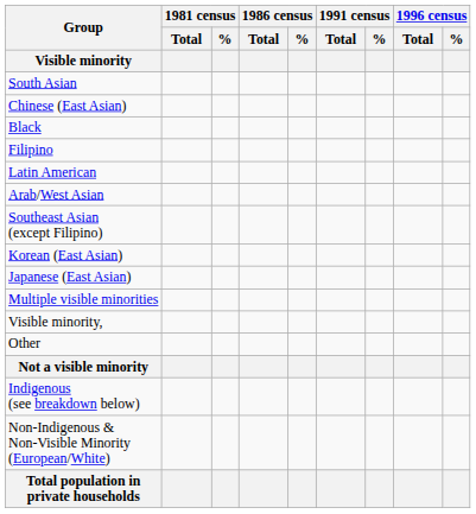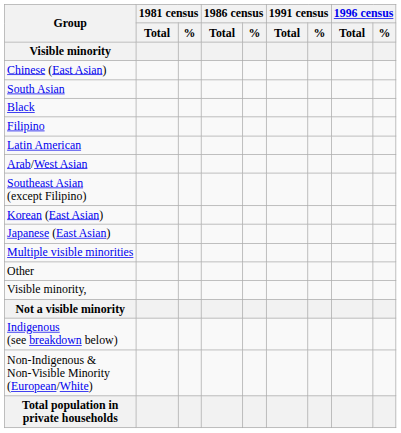rows swapped: South Asian <-> Chinese (East Asian)
rows swapped: Visible minority, <-> Other
